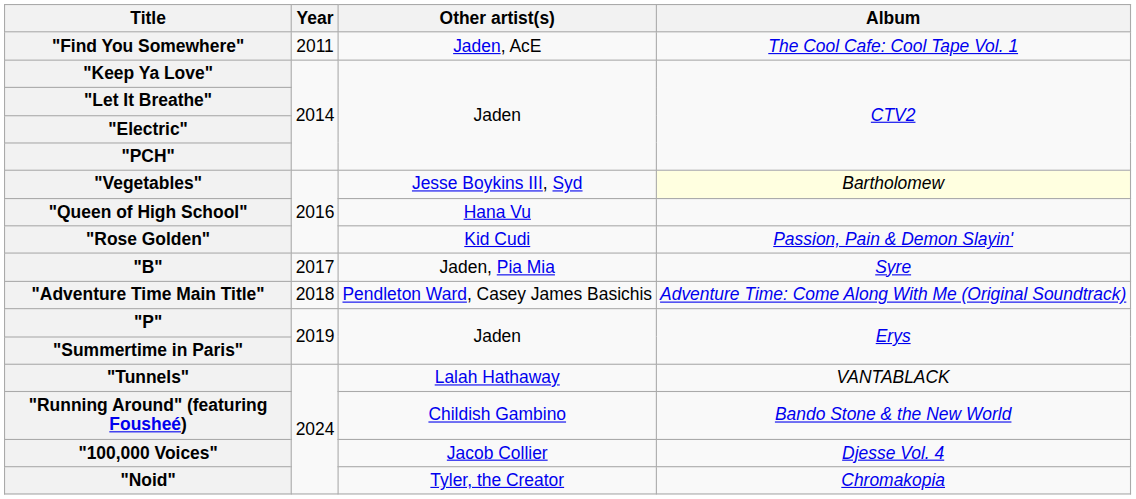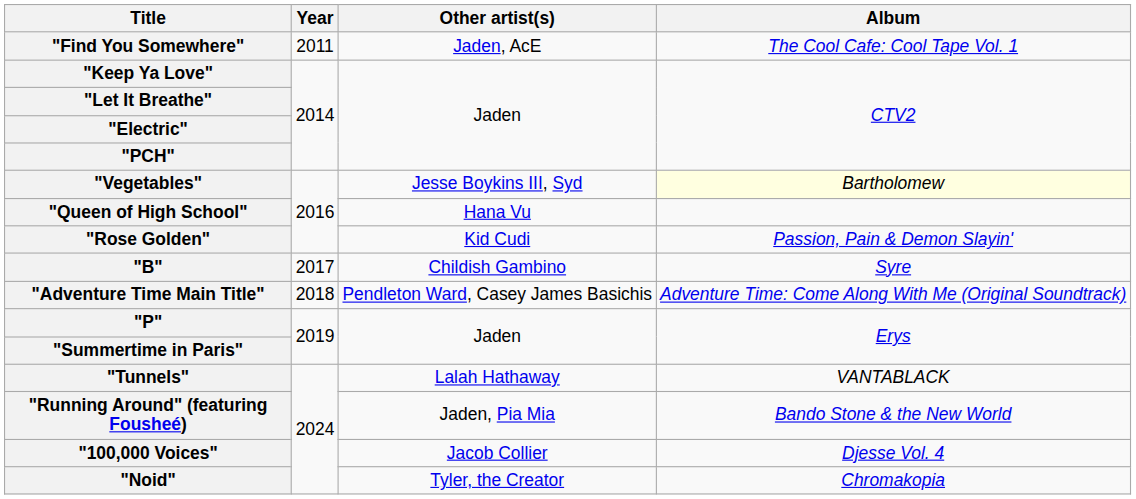"B" | Other artist(s): Jaden, Pia Mia -> Childish Gambino
"Running Around" (featuring Fousheé) | Other artist(s): Childish Gambino -> Jaden, Pia Mia
